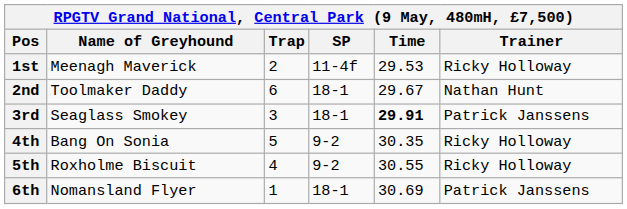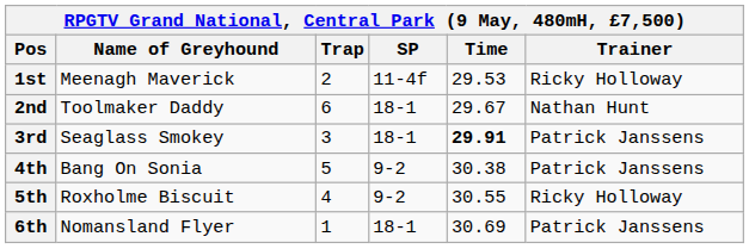4th | Time: 30.35 -> 30.38
4th | Trainer: Ricky Holloway -> Patrick Janssens
